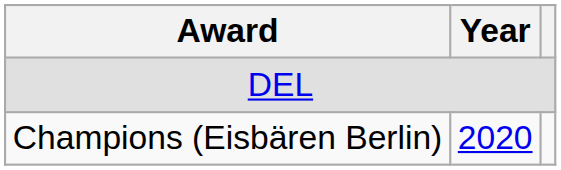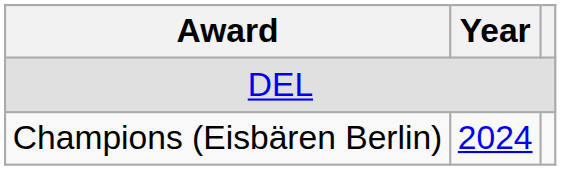Champions (Eisbären Berlin) | Year: 2020 -> 2024
